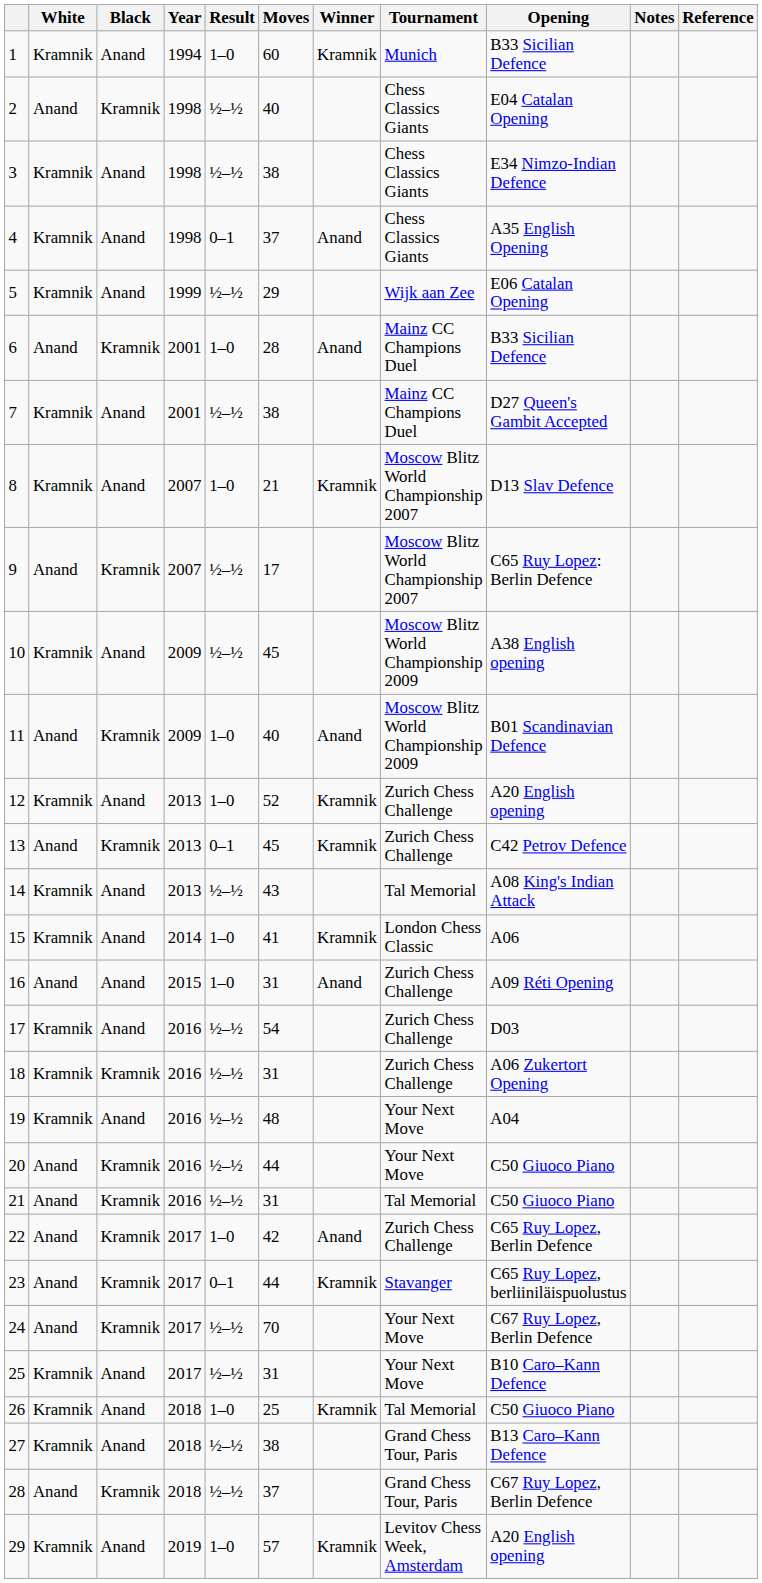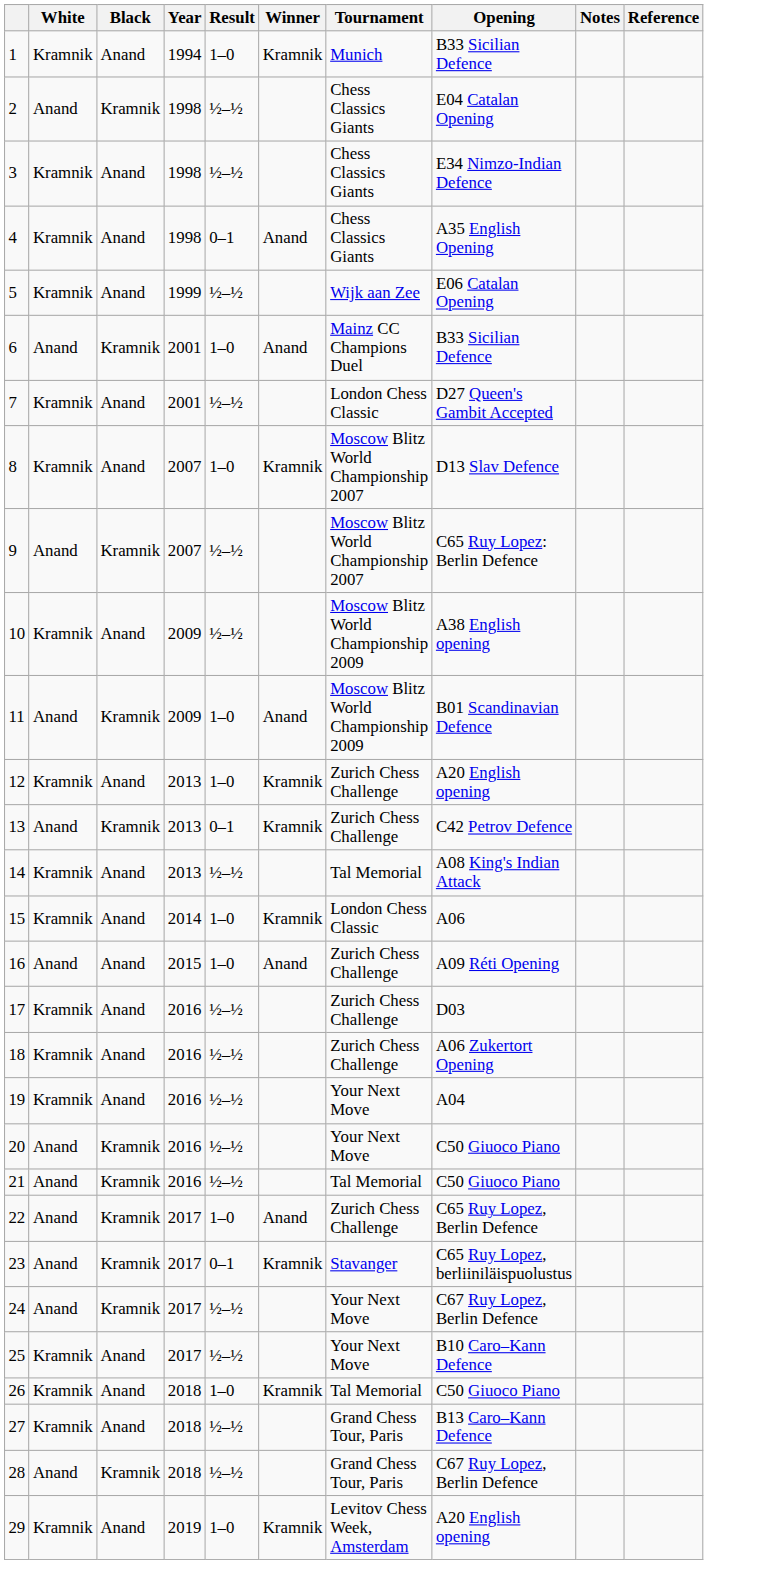- column: Moves | 60 | 40 | 38 | 37 | 29 | 28 | 38 | 21 | 17 | 45 | 40 | 52 | 45 | 43 | 41 | 31 | 54 | 31 | 48 | 44 | 31 | 42 | 44 | 70 | 31 | 25 | 38 | 37 | 57
7 | Tournament: Mainz CC Champions Duel -> London Chess Classic
18 | Black: Kramnik -> Anand
